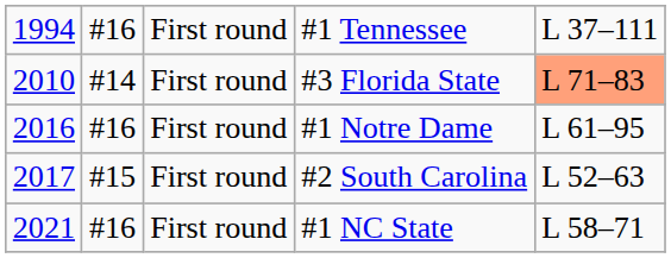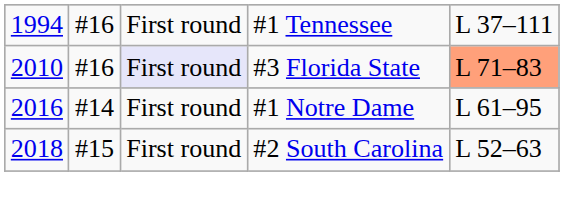#3 Florida State | column 2: #14 -> #16
#3 Florida State | column 3: no background -> lavender background
#1 Notre Dame | column 2: #16 -> #14
#2 South Carolina | column 1: 2017 -> 2018
- row: 2021 | #16 | First round | #1 NC State | L 58–71
